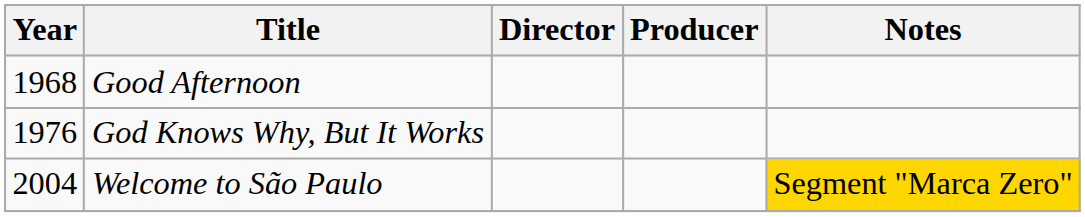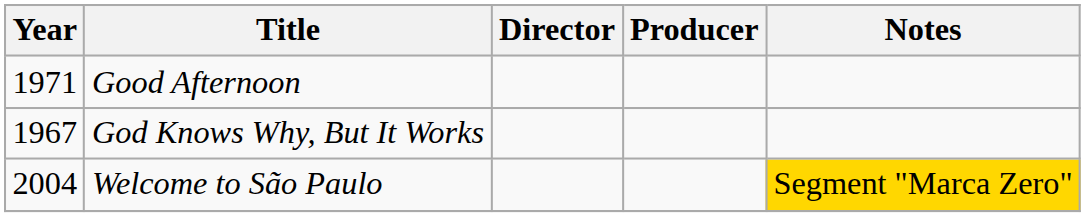Good Afternoon | Year: 1968 -> 1971
God Knows Why, But It Works | Year: 1976 -> 1967
